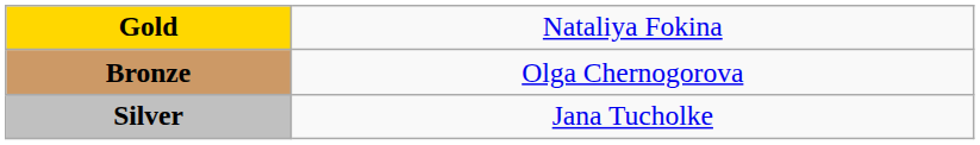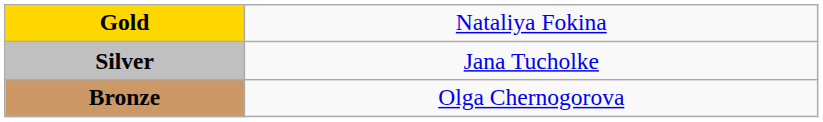rows swapped: Silver <-> Bronze
